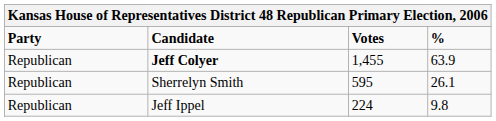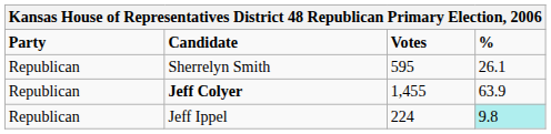rows swapped: Jeff Colyer <-> Sherrelyn Smith
Jeff Ippel | %: no background -> paleturquoise background
